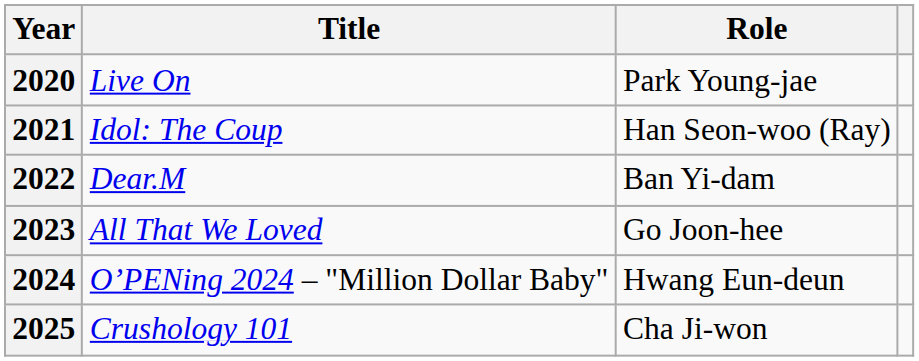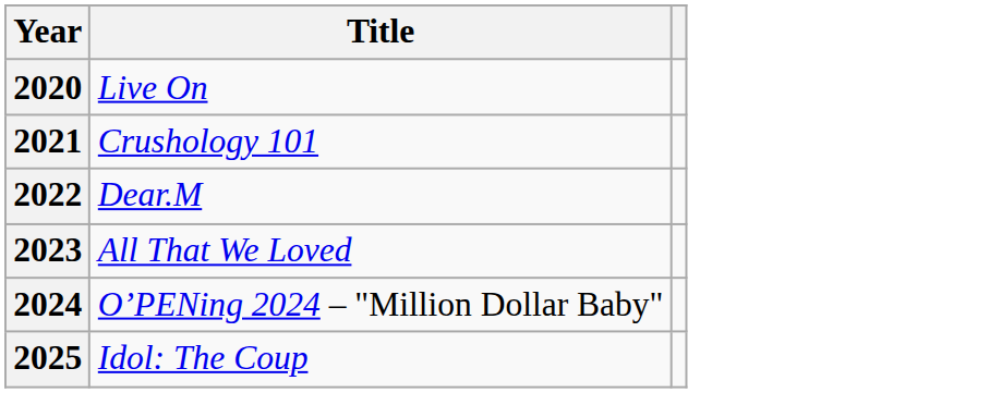- column: Role | Park Young-jae | Han Seon-woo (Ray) | Ban Yi-dam | Go Joon-hee | Hwang Eun-deun | Cha Ji-won
2021 | Title: Idol: The Coup -> Crushology 101
2025 | Title: Crushology 101 -> Idol: The Coup
